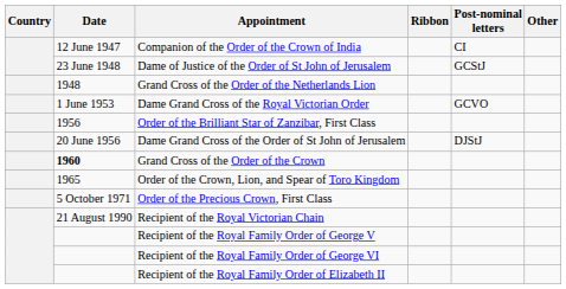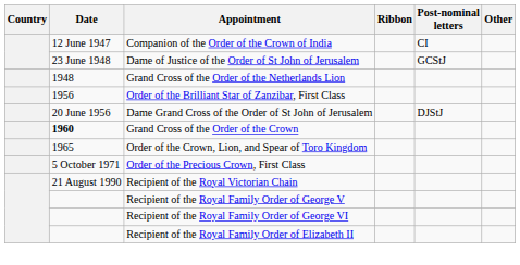- row: 1 June 1953 | Dame Grand Cross of the Royal Victorian Order | GCVO
